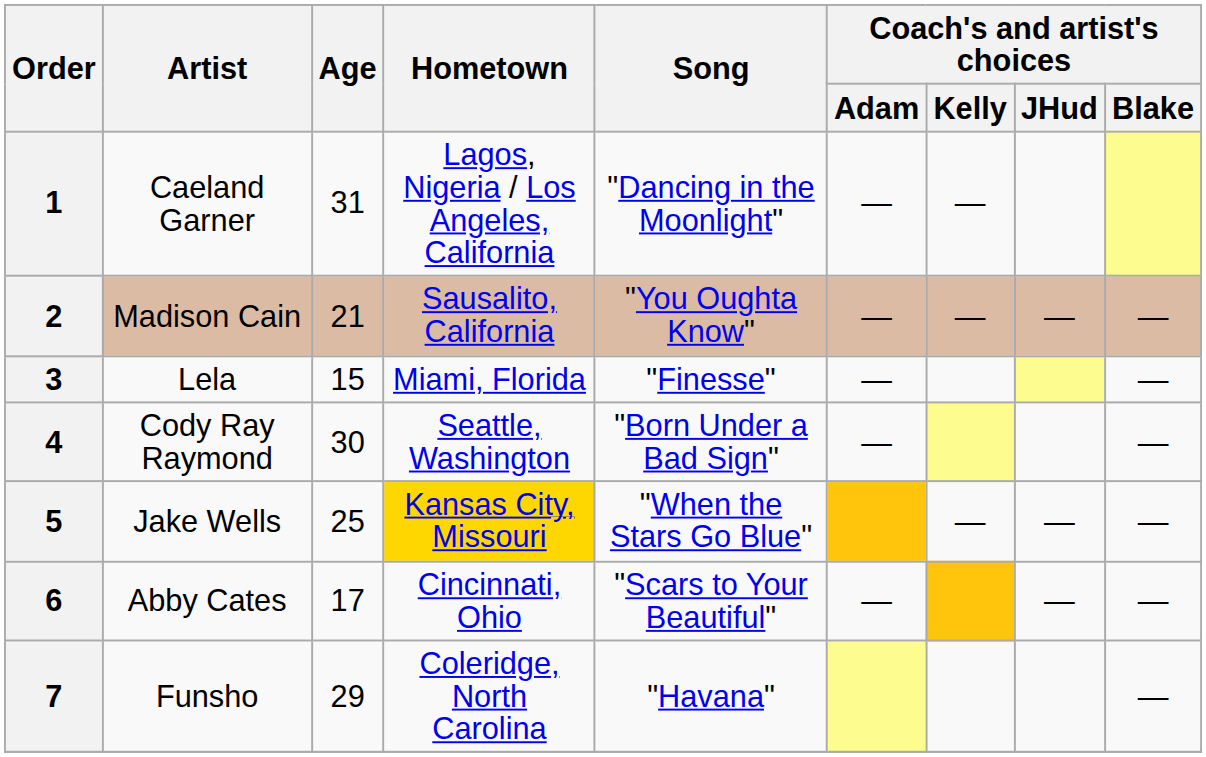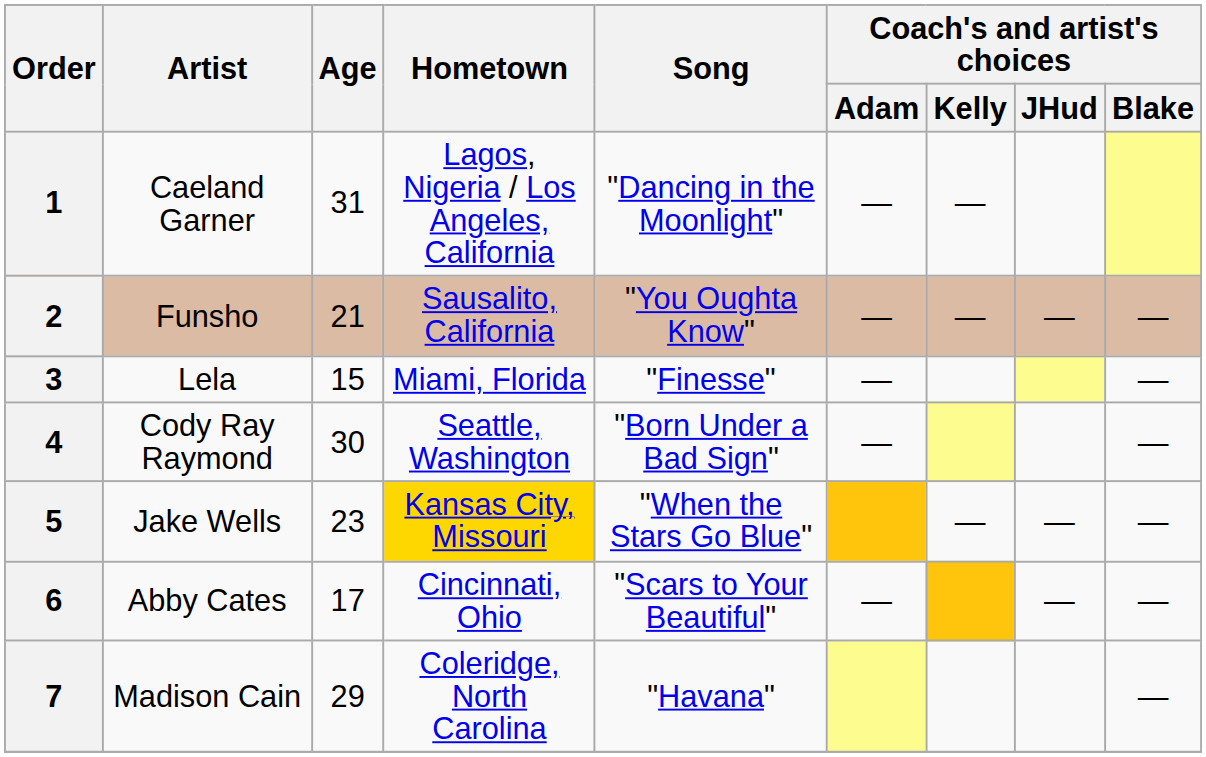2 | Artist: Madison Cain -> Funsho
5 | Age: 25 -> 23
7 | Artist: Funsho -> Madison Cain
